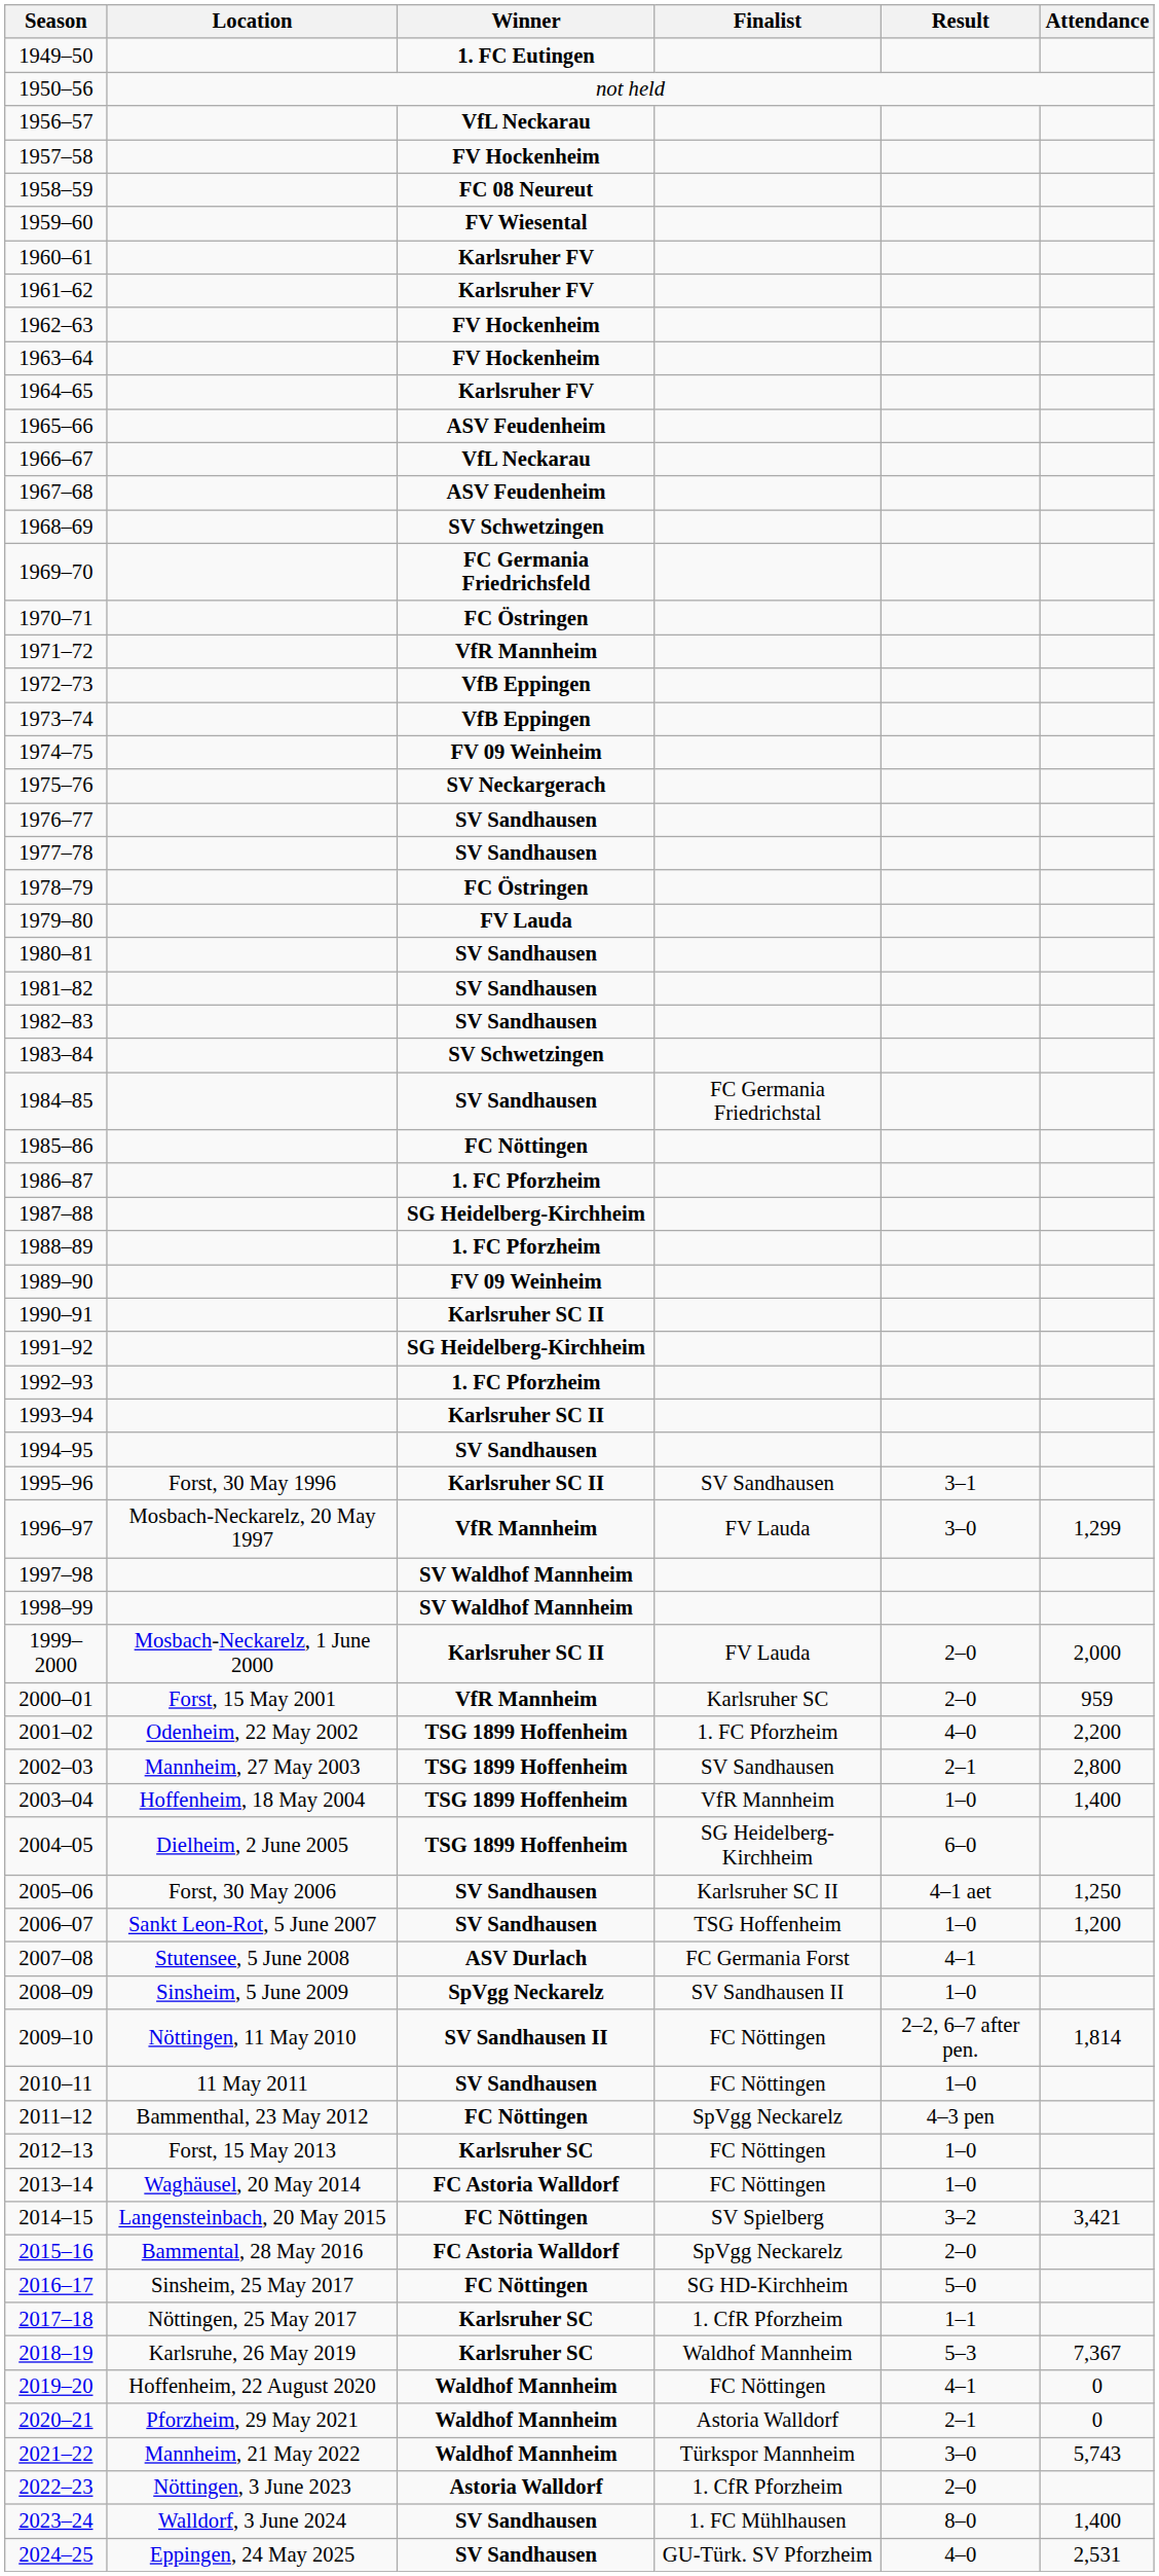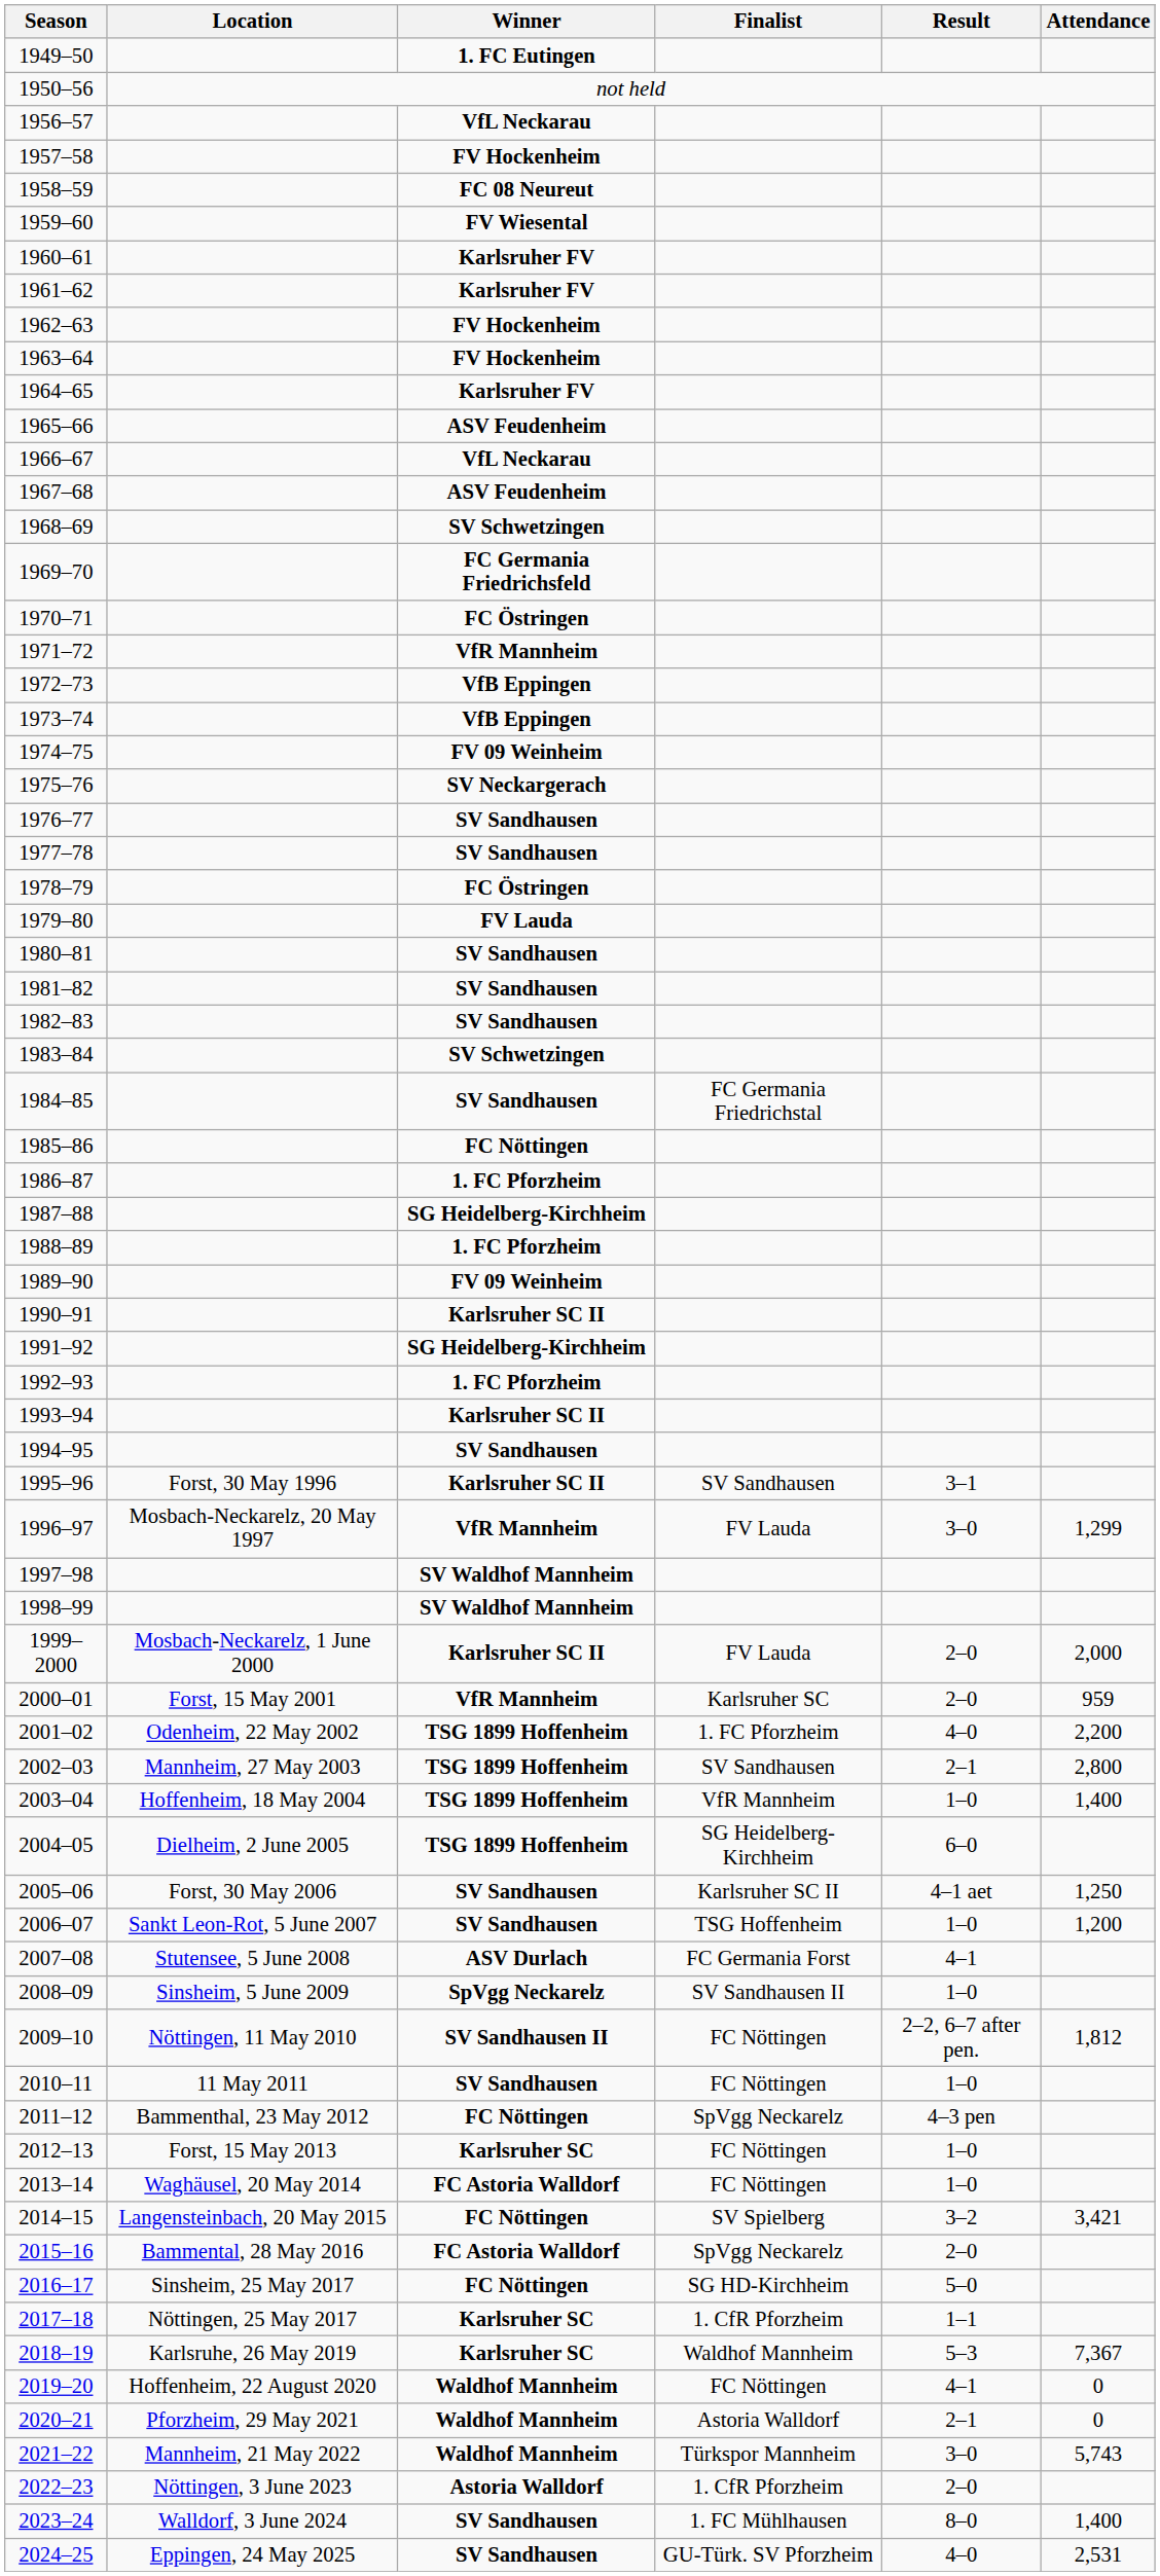2009–10 | Attendance: 1,814 -> 1,812
